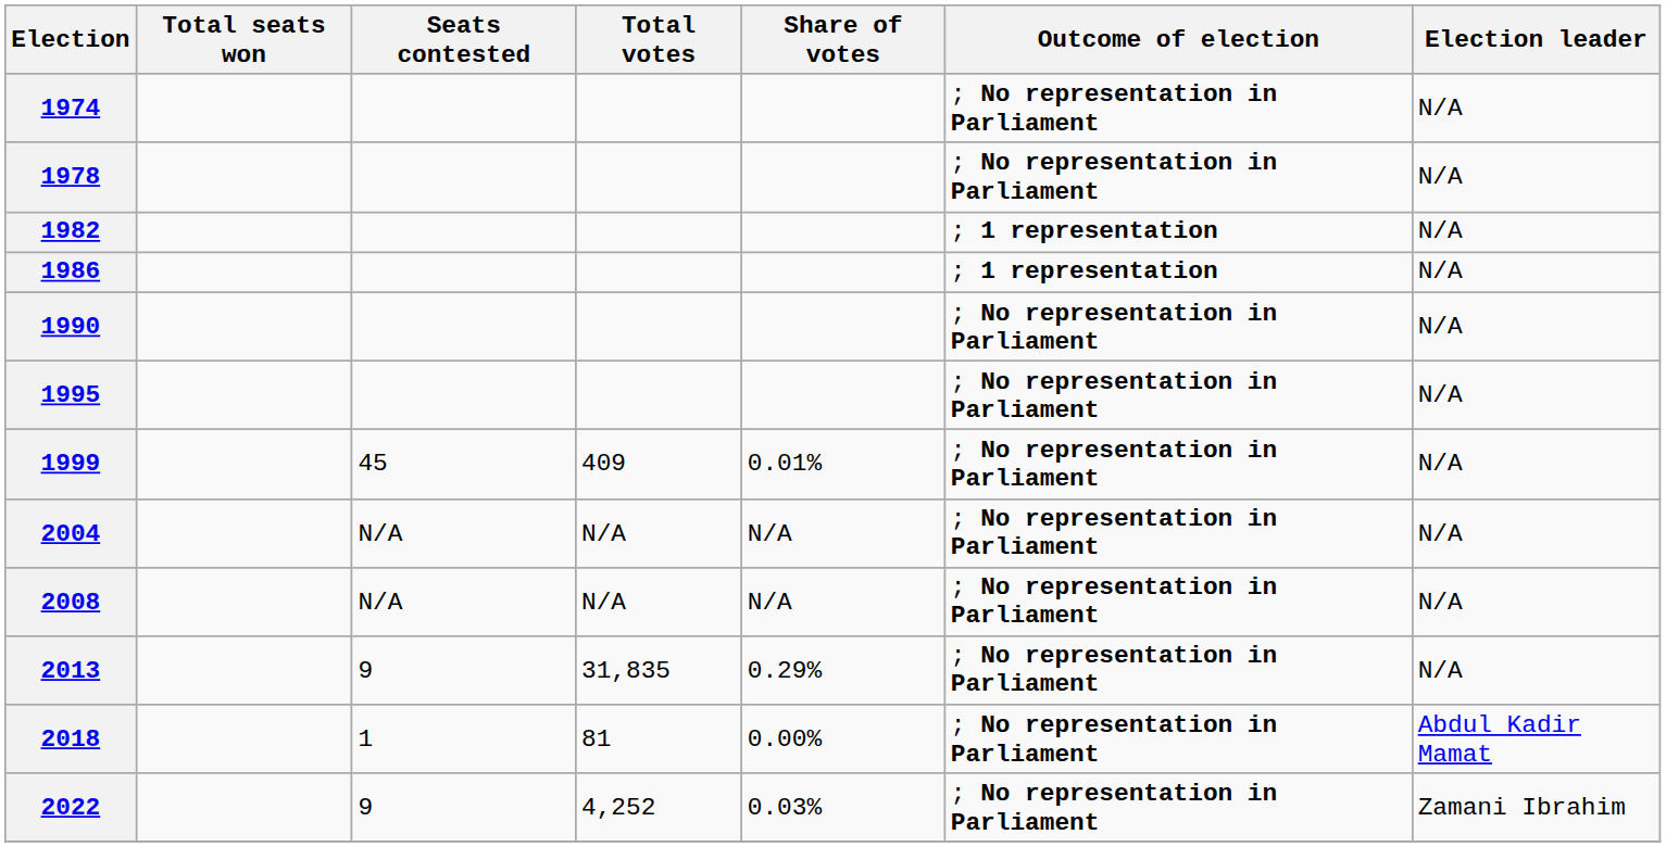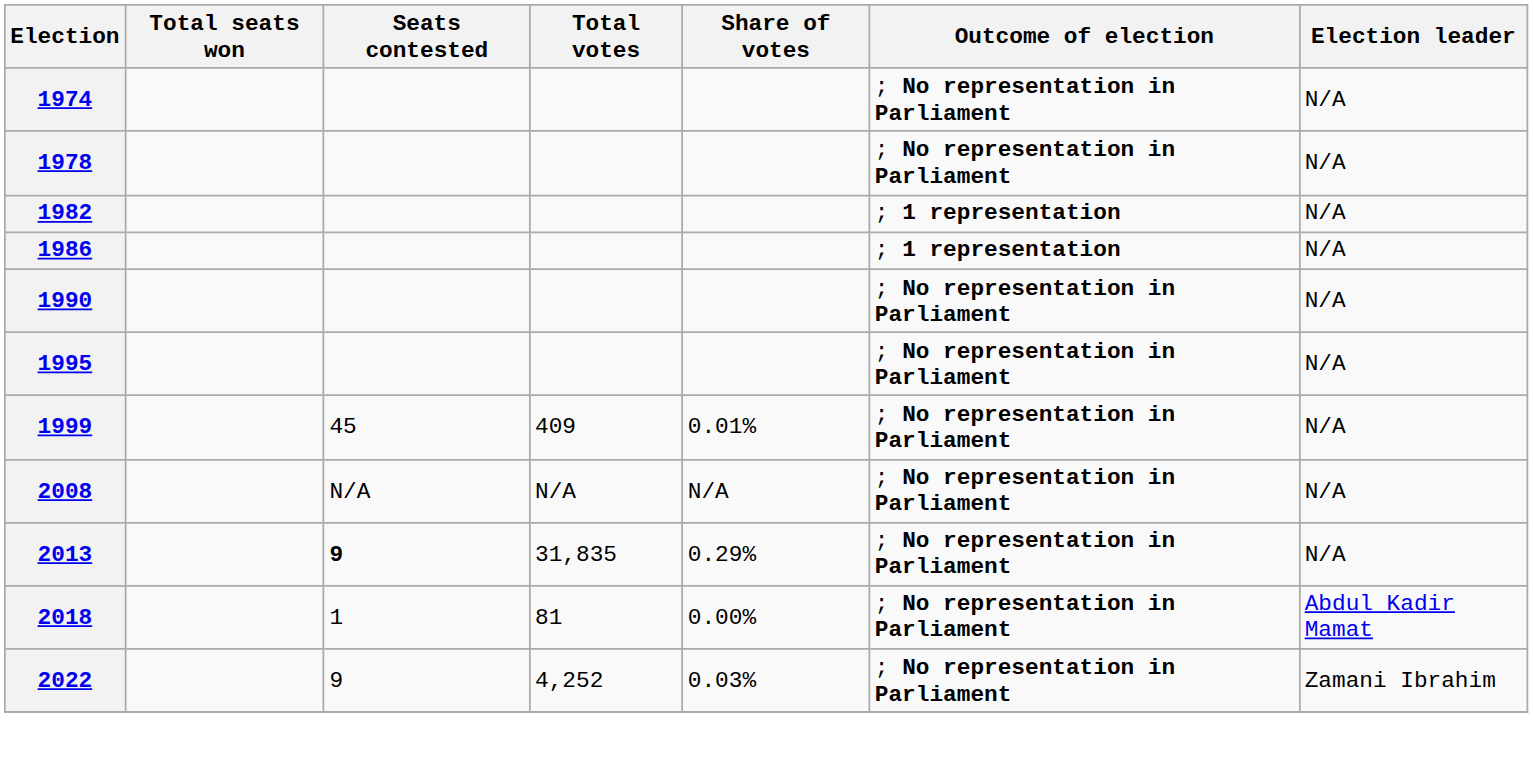- row: 2004 | N/A | N/A | N/A | ; No representation in Parliament | N/A
2013 | Seats contested: normal -> bold
